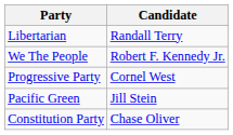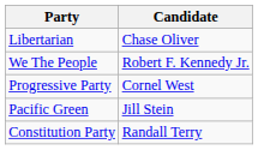Libertarian | Candidate: Randall Terry -> Chase Oliver
Constitution Party | Candidate: Chase Oliver -> Randall Terry
